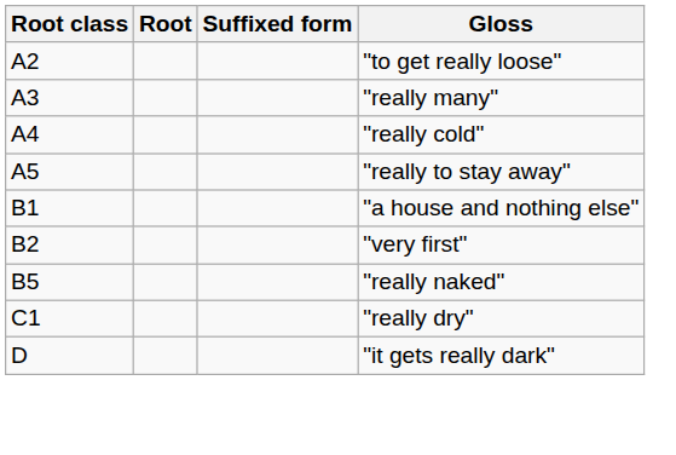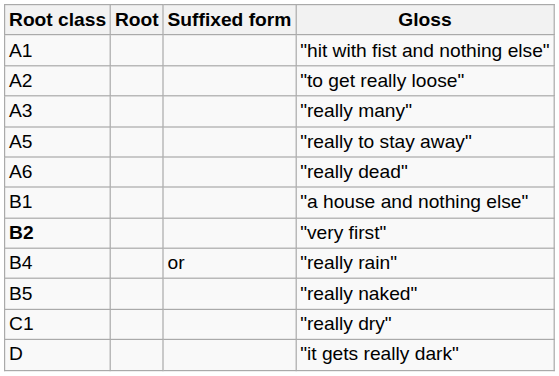+ row: A1 | "hit with fist and nothing else"
- row: A4 | "really cold"
+ row: A6 | "really dead"
"very first" | Root class: normal -> bold
+ row: B4 | or | "really rain"
